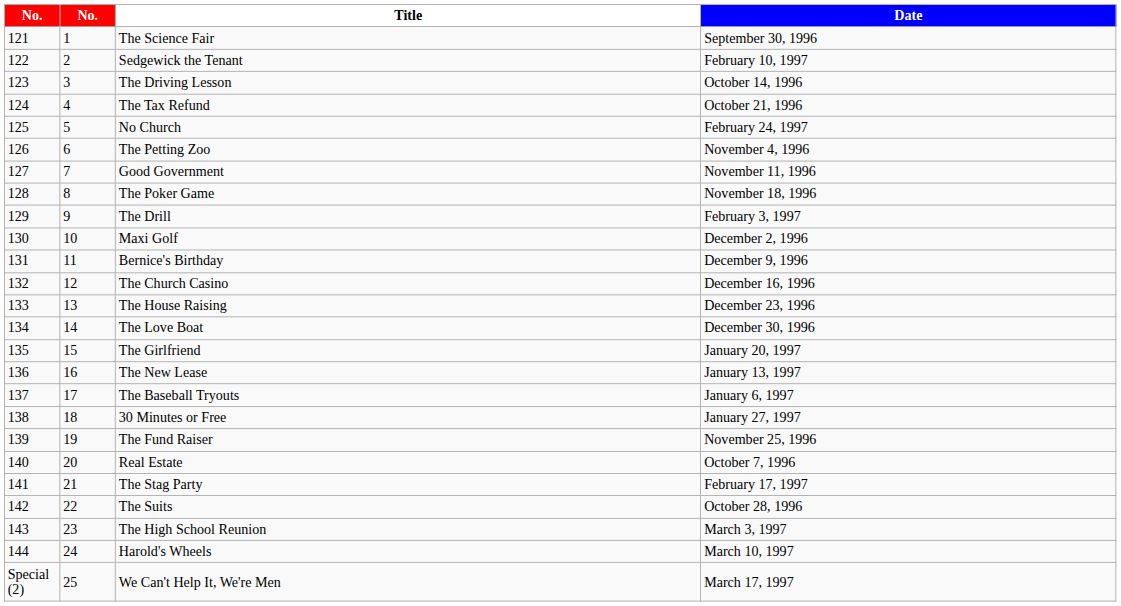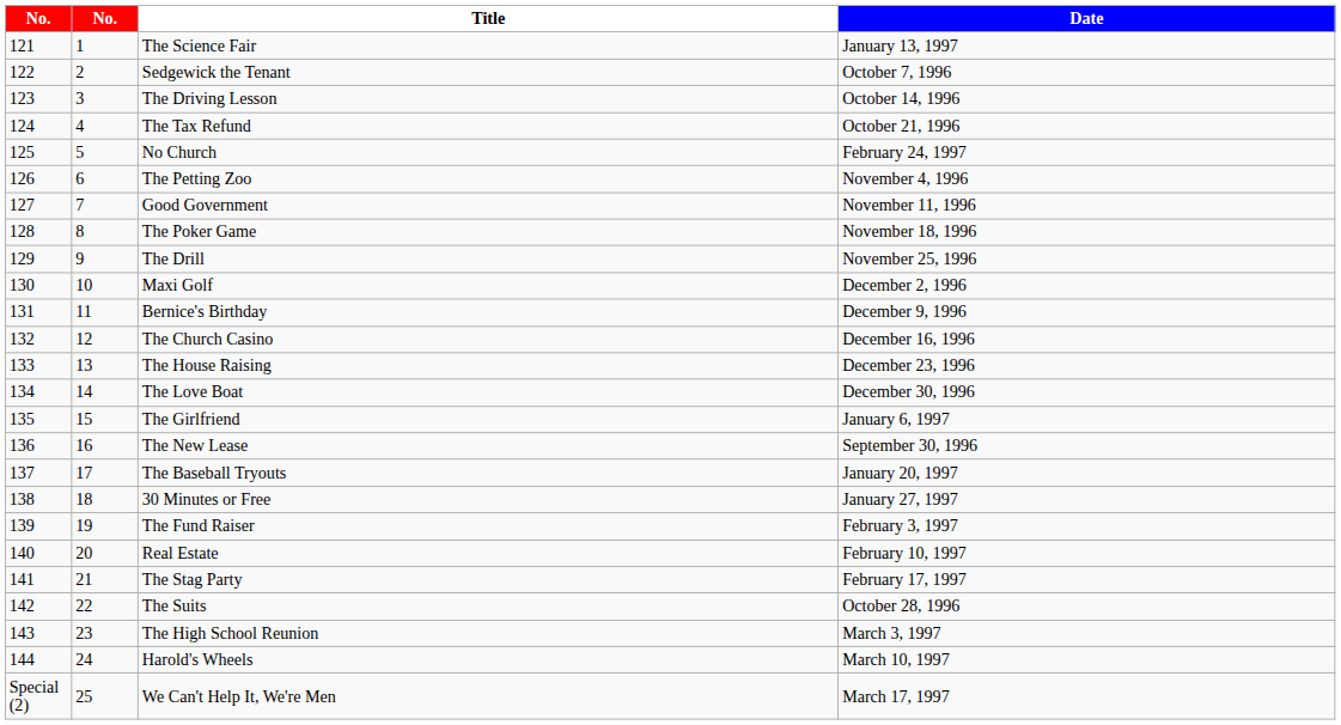The Science Fair | Date: September 30, 1996 -> January 13, 1997
Sedgewick the Tenant | Date: February 10, 1997 -> October 7, 1996
The Drill | Date: February 3, 1997 -> November 25, 1996
The Girlfriend | Date: January 20, 1997 -> January 6, 1997
The New Lease | Date: January 13, 1997 -> September 30, 1996
The Baseball Tryouts | Date: January 6, 1997 -> January 20, 1997
The Fund Raiser | Date: November 25, 1996 -> February 3, 1997
Real Estate | Date: October 7, 1996 -> February 10, 1997
